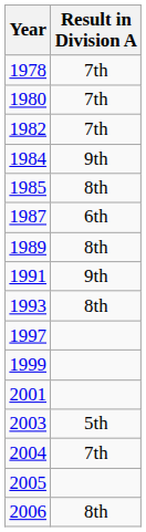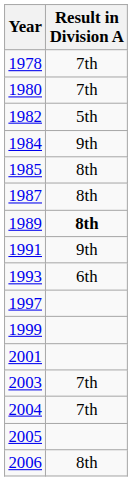1982 | Result in Division A: 7th -> 5th
1987 | Result in Division A: 6th -> 8th
1989 | Result in Division A: normal -> bold
1993 | Result in Division A: 8th -> 6th
2003 | Result in Division A: 5th -> 7th
